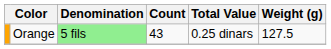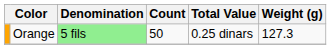Orange | Count: 43 -> 50
Orange | Weight (g): 127.5 -> 127.3
